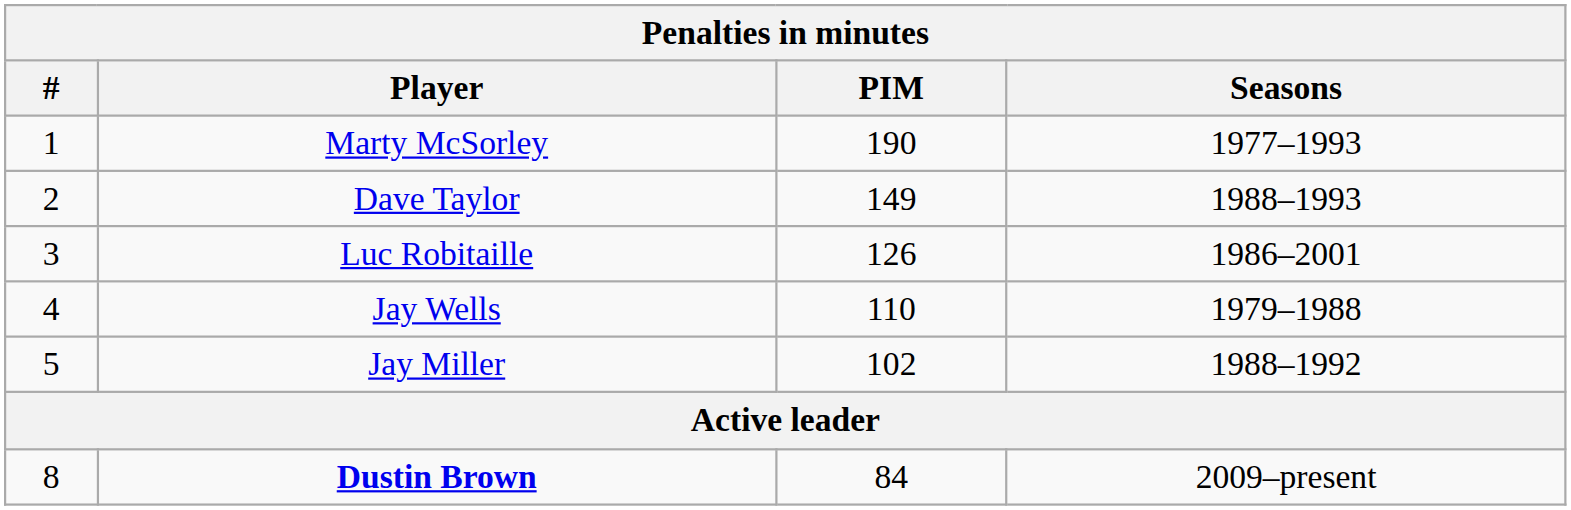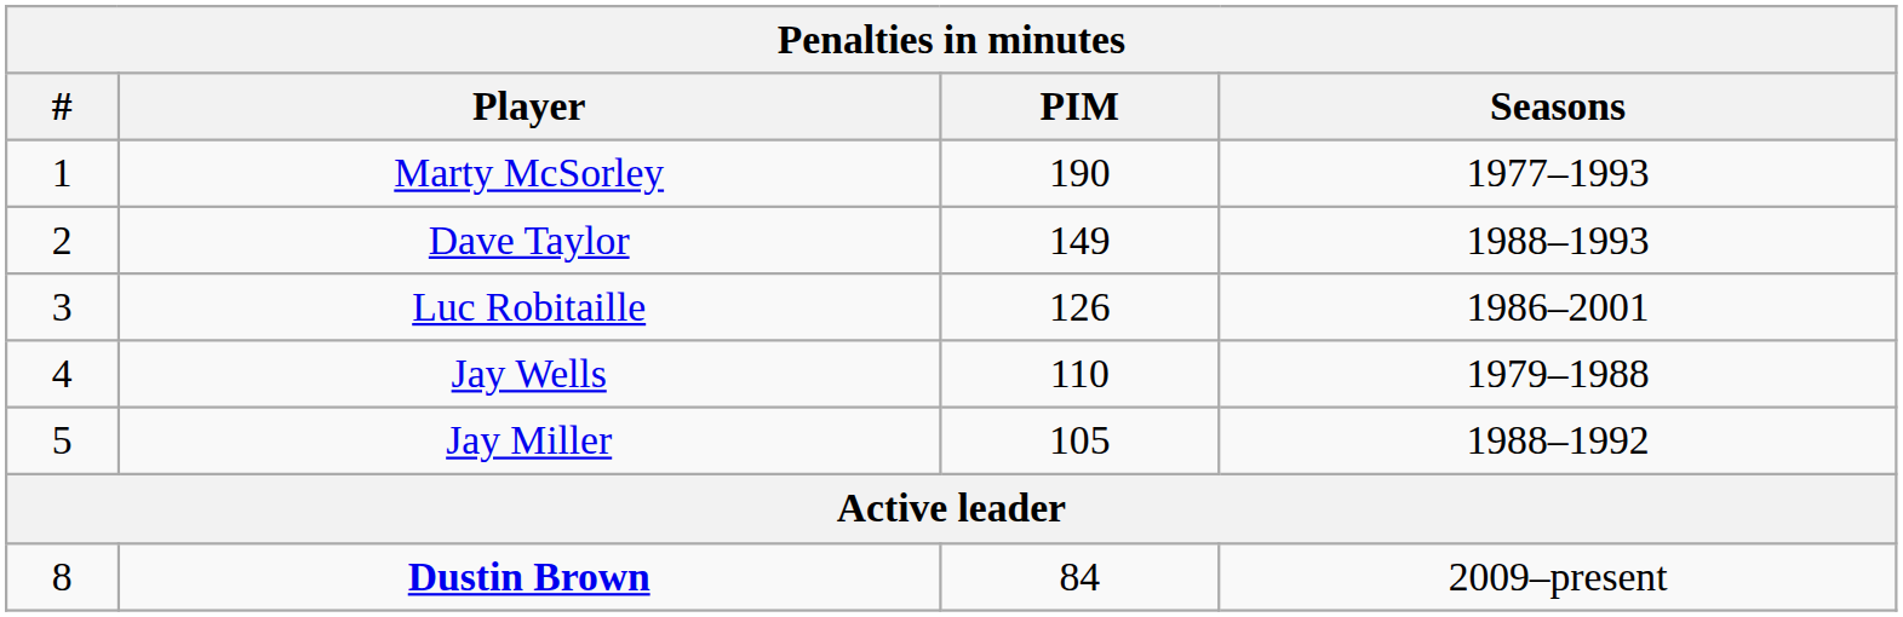Jay Miller | PIM: 102 -> 105
